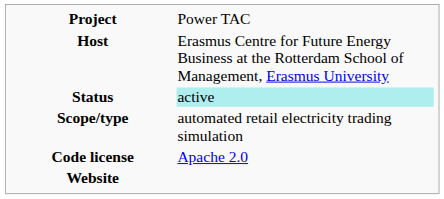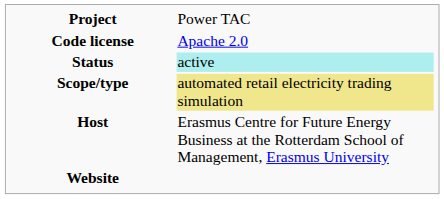rows swapped: Host <-> Code license
Scope/type | column 2: no background -> khaki background
